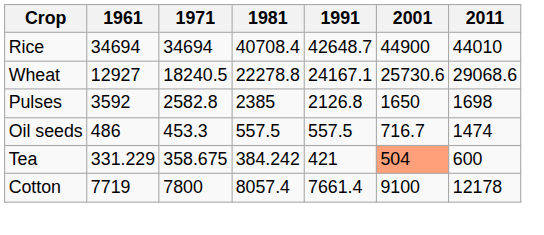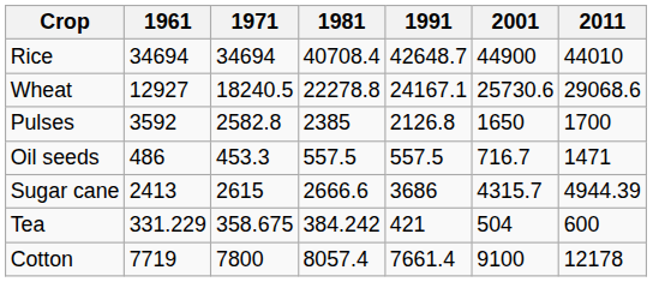Pulses | 2011: 1698 -> 1700
Oil seeds | 2011: 1474 -> 1471
+ row: Sugar cane | 2413 | 2615 | 2666.6 | 3686 | 4315.7 | 4944.39
Tea | 2001: lightsalmon background -> no background
